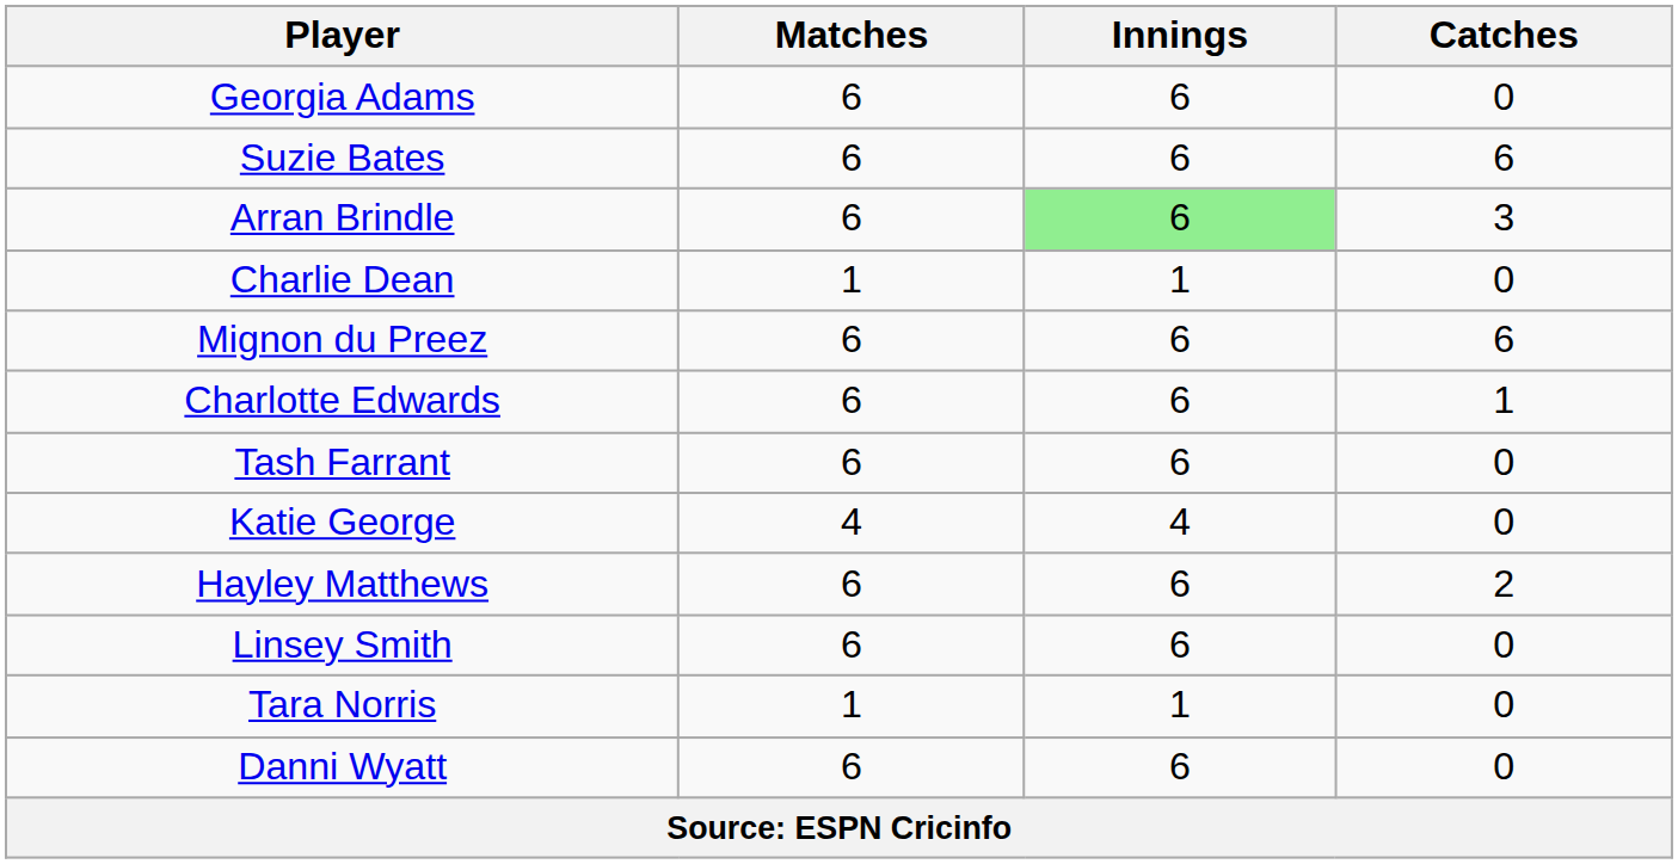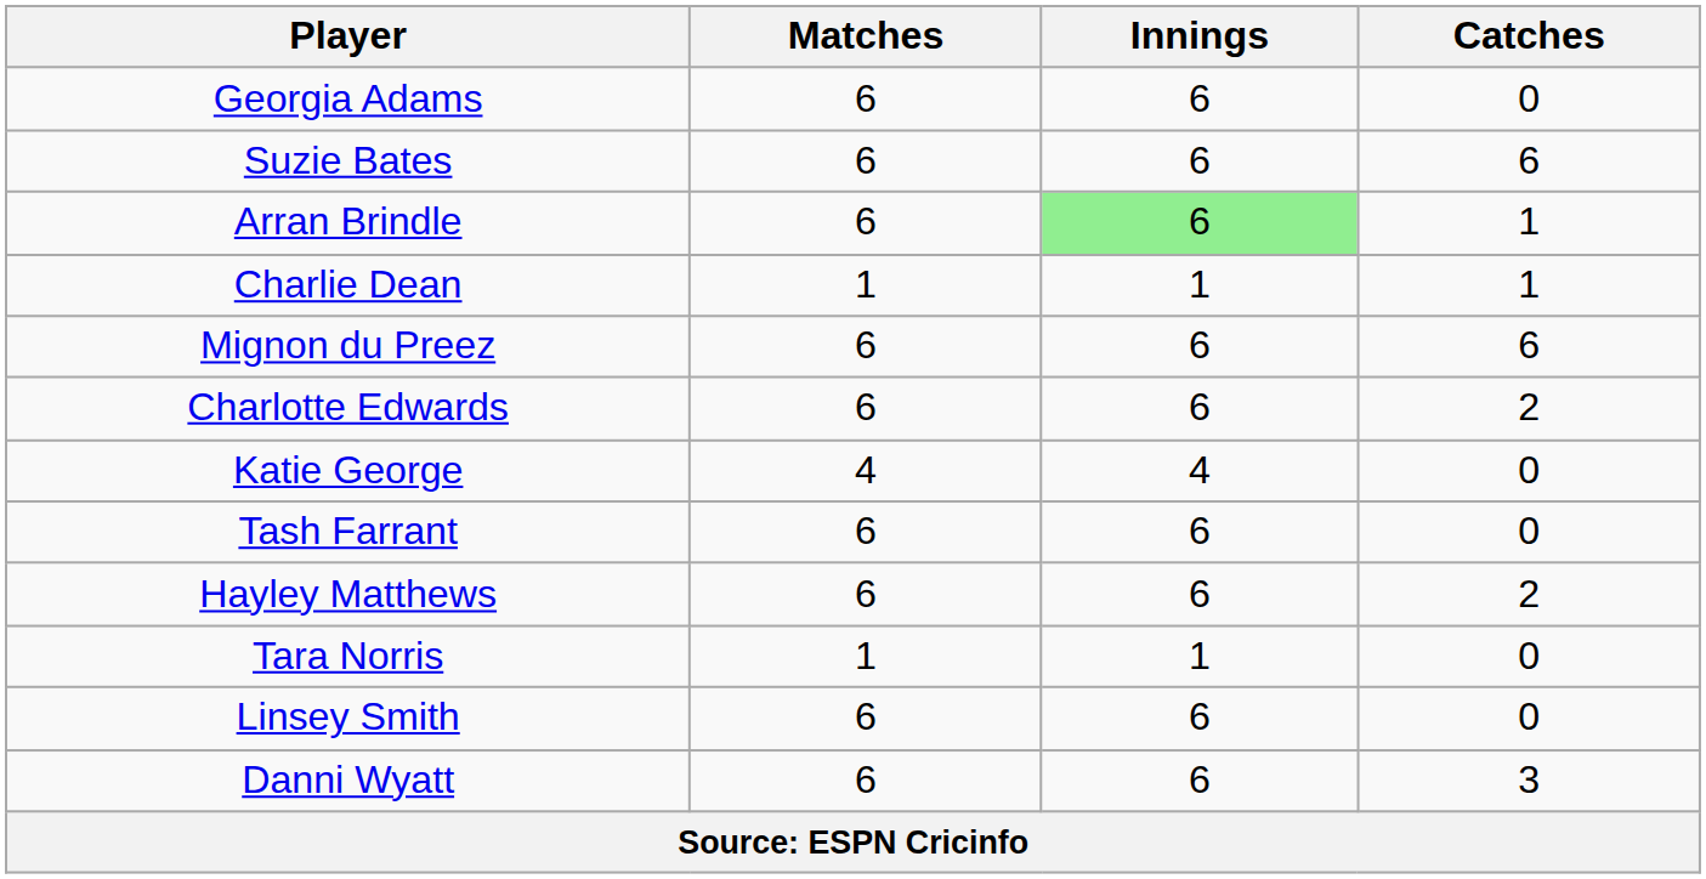Arran Brindle | Catches: 3 -> 1
Charlie Dean | Catches: 0 -> 1
Charlotte Edwards | Catches: 1 -> 2
rows swapped: Tash Farrant <-> Katie George
rows swapped: Tara Norris <-> Linsey Smith
Danni Wyatt | Catches: 0 -> 3
